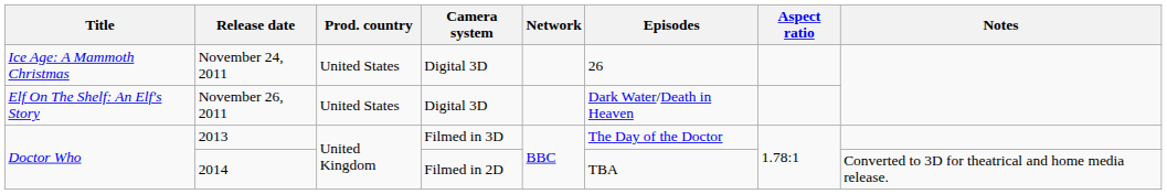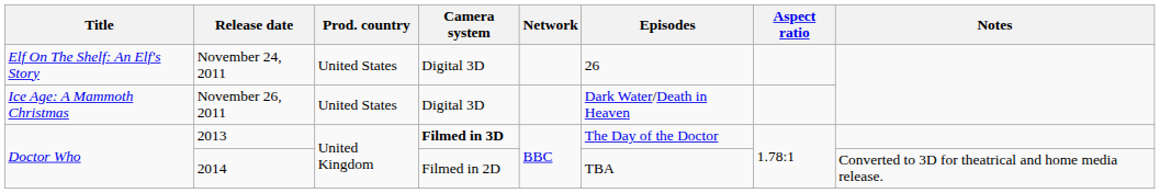November 24, 2011 | Title: Ice Age: A Mammoth Christmas -> Elf On The Shelf: An Elf's Story
November 26, 2011 | Title: Elf On The Shelf: An Elf's Story -> Ice Age: A Mammoth Christmas
2013 | Camera system: normal -> bold
